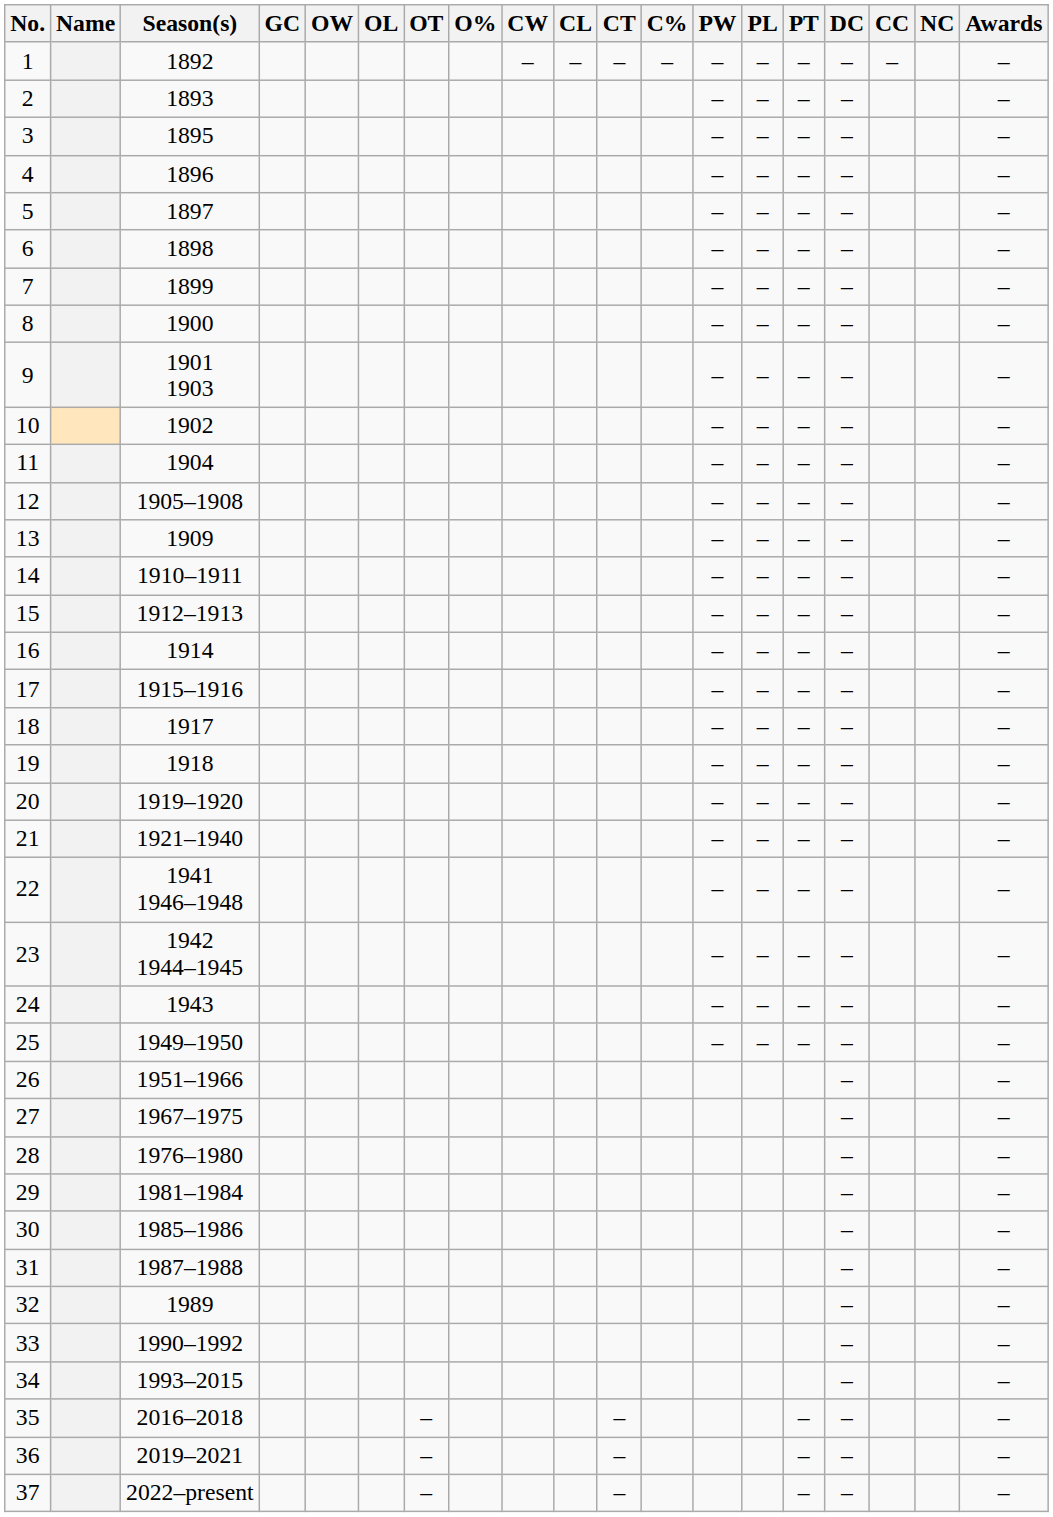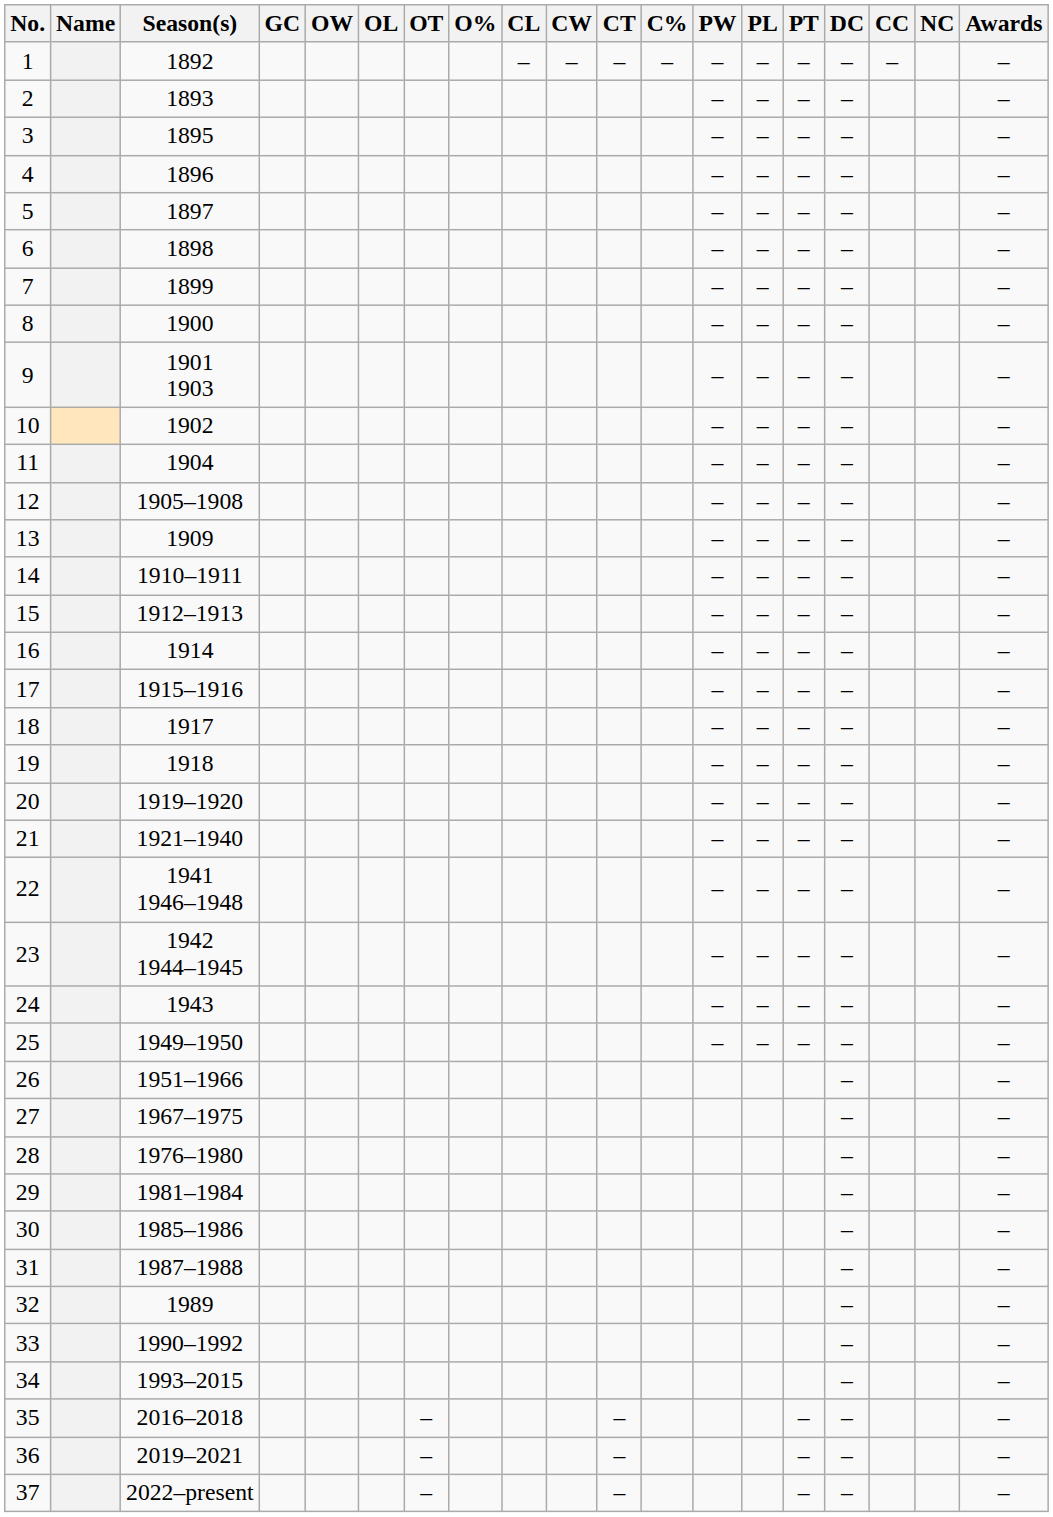columns swapped: CW <-> CL
